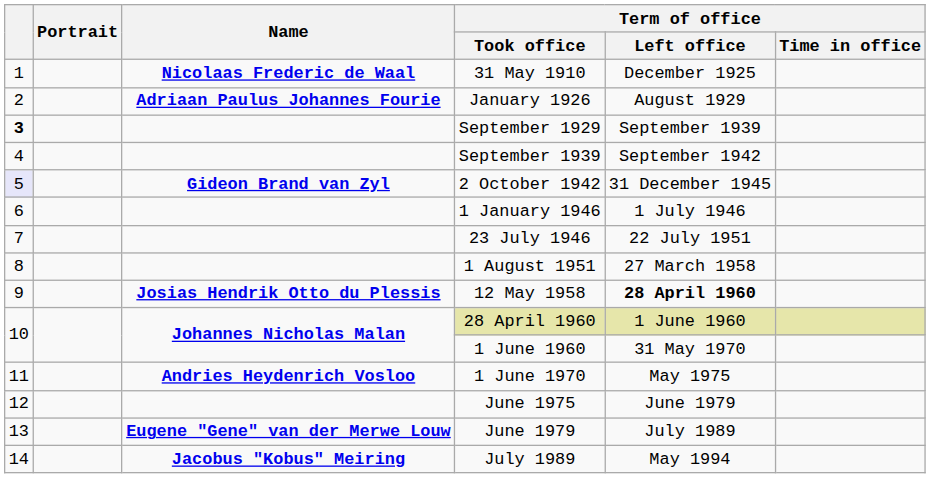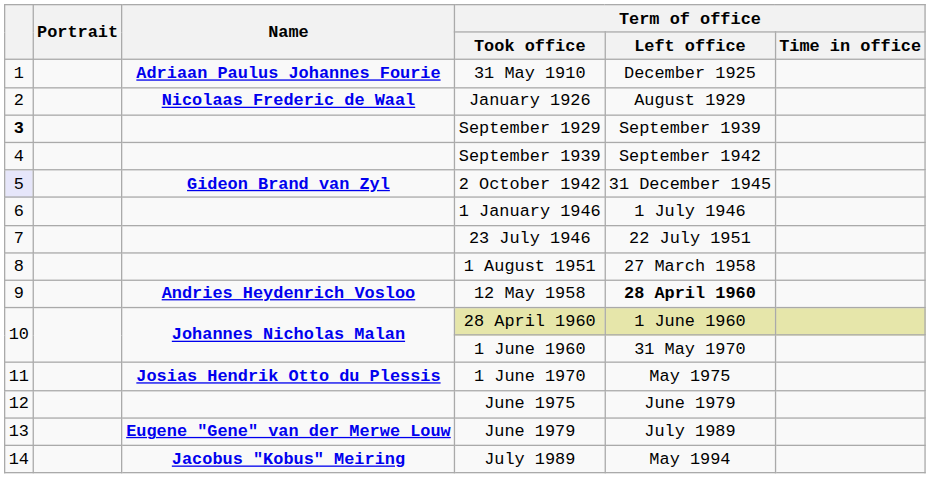31 May 1910 | Name: Nicolaas Frederic de Waal -> Adriaan Paulus Johannes Fourie
January 1926 | Name: Adriaan Paulus Johannes Fourie -> Nicolaas Frederic de Waal
12 May 1958 | Name: Josias Hendrik Otto du Plessis -> Andries Heydenrich Vosloo
1 June 1970 | Name: Andries Heydenrich Vosloo -> Josias Hendrik Otto du Plessis
